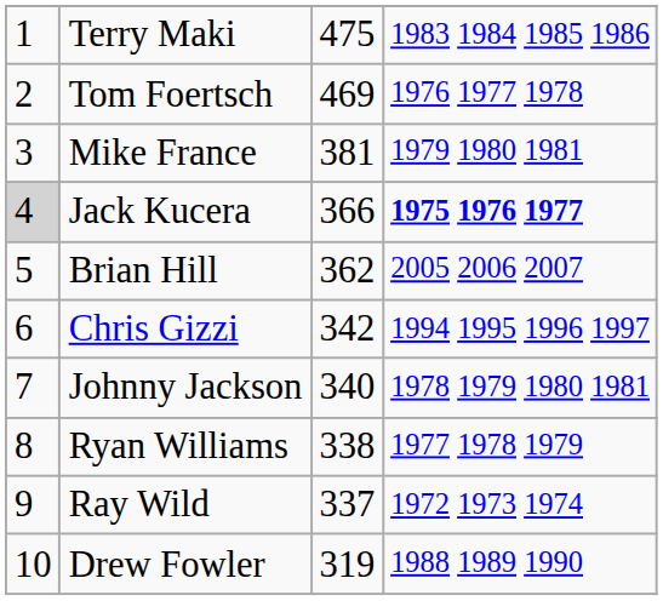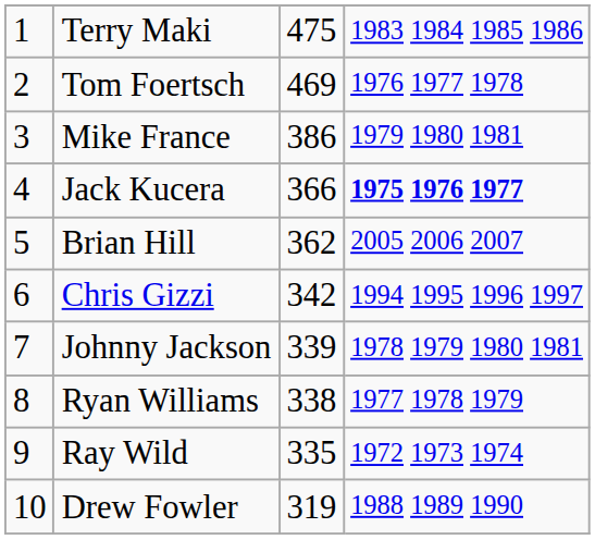Mike France | column 3: 381 -> 386
Jack Kucera | column 1: lightgrey background -> no background
Johnny Jackson | column 3: 340 -> 339
Ray Wild | column 3: 337 -> 335
